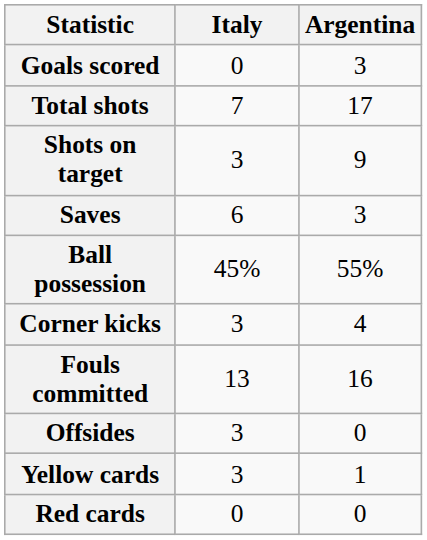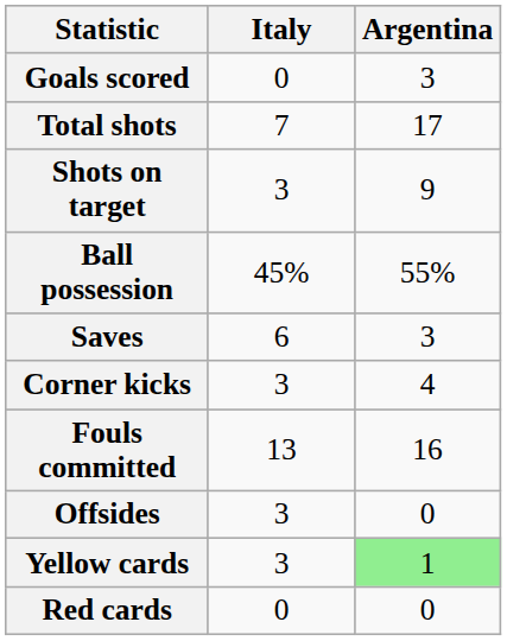rows swapped: Saves <-> Ball possession
Yellow cards | Argentina: no background -> lightgreen background
